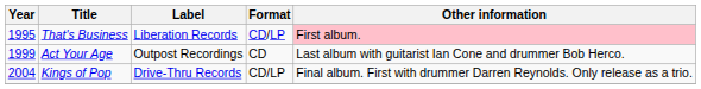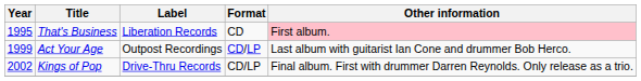That's Business | Format: CD/LP -> CD
Act Your Age | Format: CD -> CD/LP
Kings of Pop | Year: 2004 -> 2002
